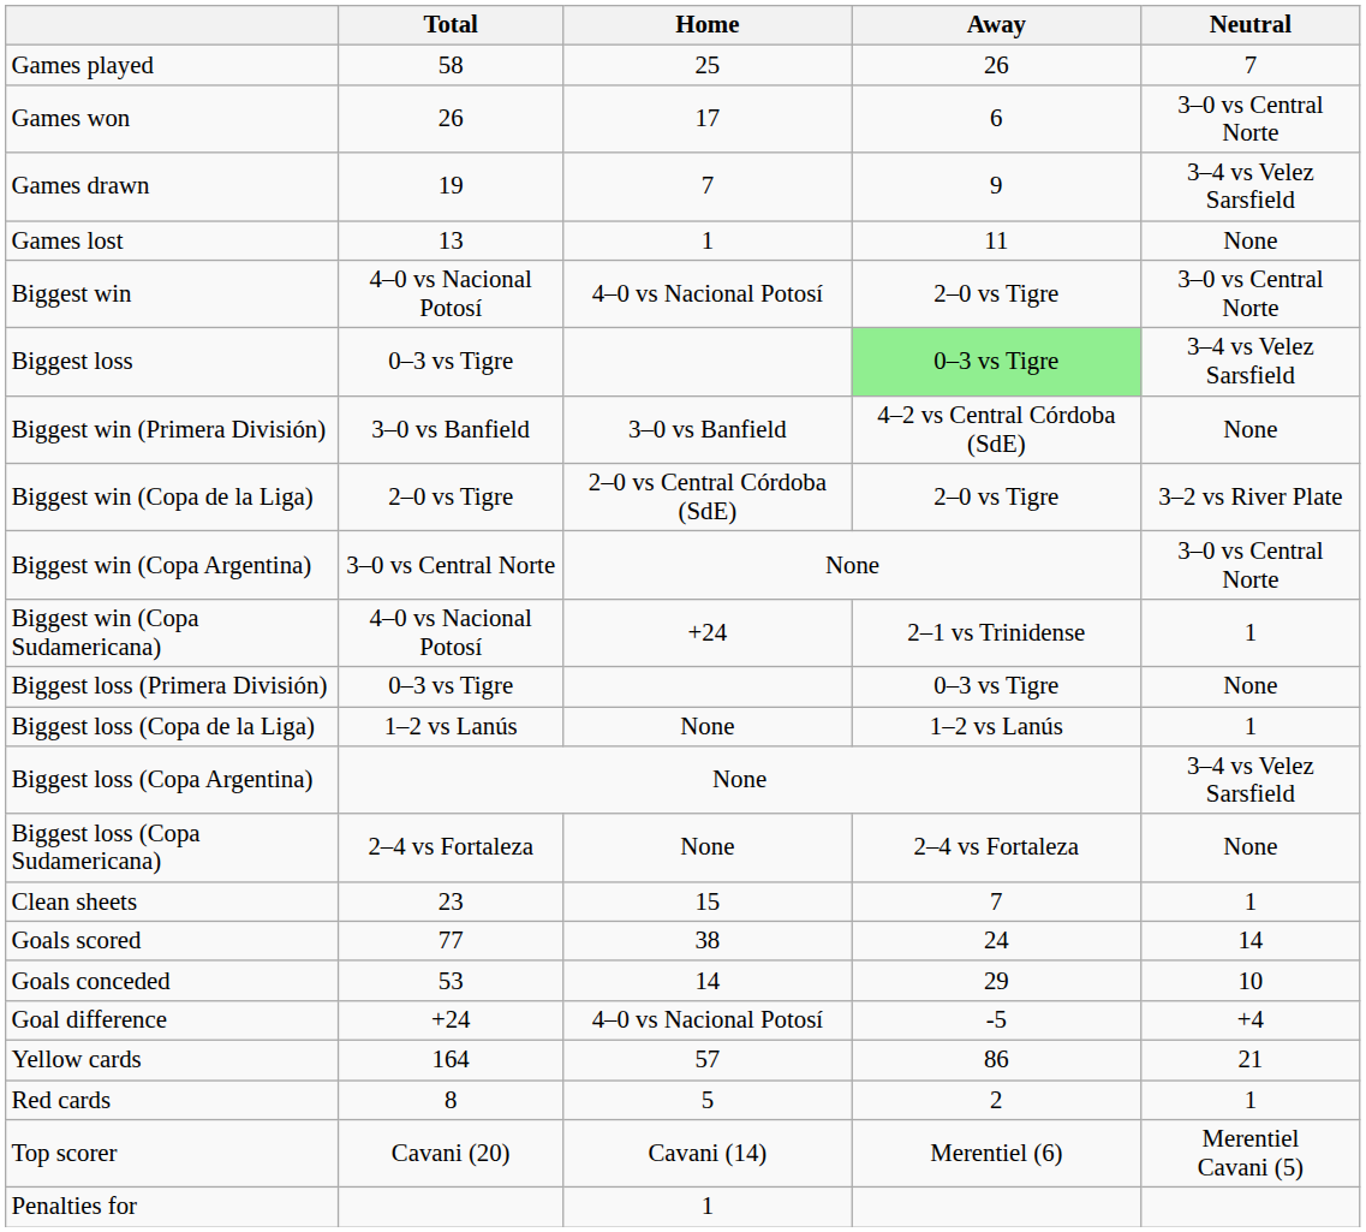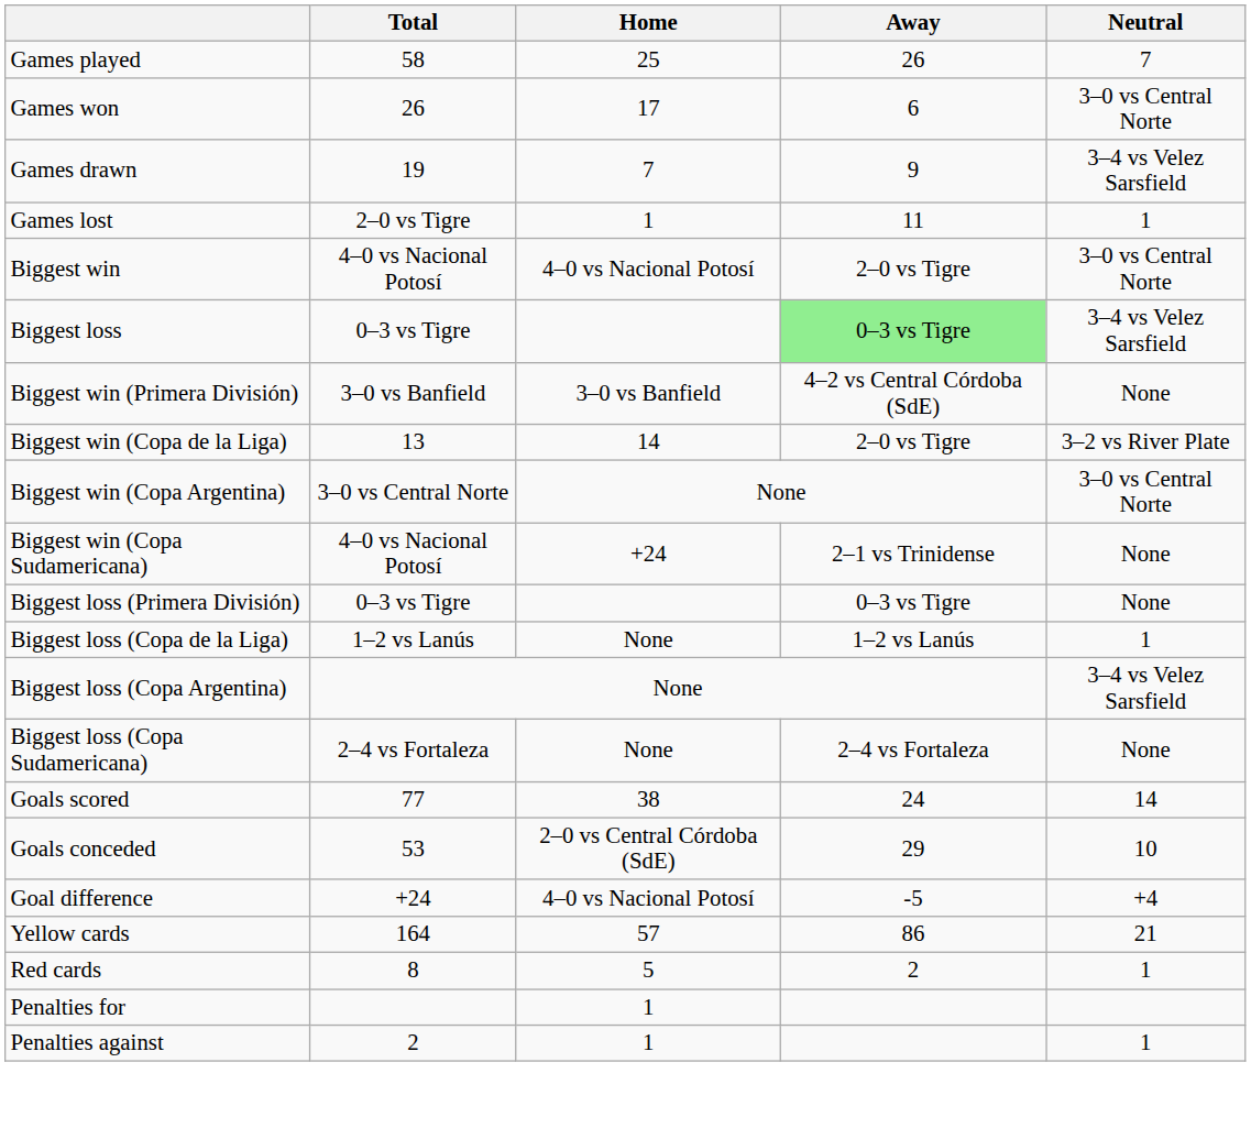Games lost | Total: 13 -> 2–0 vs Tigre
Games lost | Neutral: None -> 1
Biggest win (Copa de la Liga) | Total: 2–0 vs Tigre -> 13
Biggest win (Copa de la Liga) | Home: 2–0 vs Central Córdoba (SdE) -> 14
Biggest win (Copa Sudamericana) | Neutral: 1 -> None
- row: Clean sheets | 23 | 15 | 7 | 1
Goals conceded | Home: 14 -> 2–0 vs Central Córdoba (SdE)
- row: Top scorer | Cavani (20) | Cavani (14) | Merentiel (6) | Merentiel Cavani (5)
+ row: Penalties against | 2 | 1 | 1
